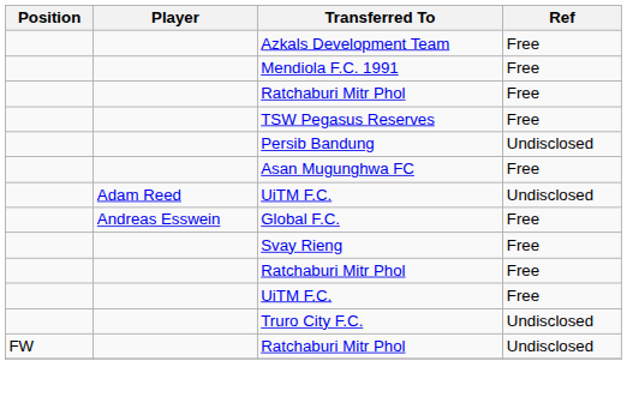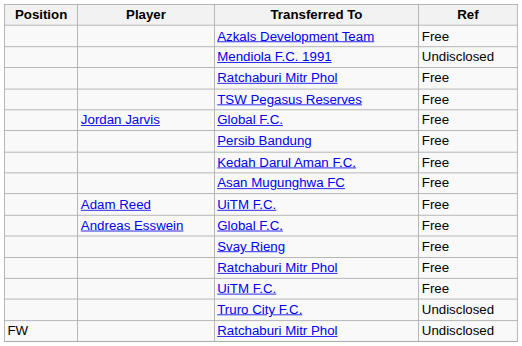Mendiola F.C. 1991 | Ref: Free -> Undisclosed
+ row: Jordan Jarvis | Global F.C. | Free
Persib Bandung | Ref: Undisclosed -> Free
+ row: Kedah Darul Aman F.C. | Free
Adam Reed / UiTM F.C. | Ref: Undisclosed -> Free
